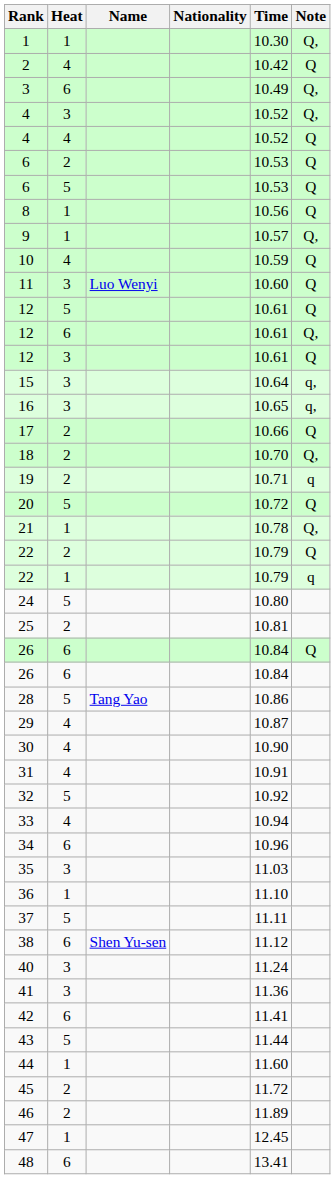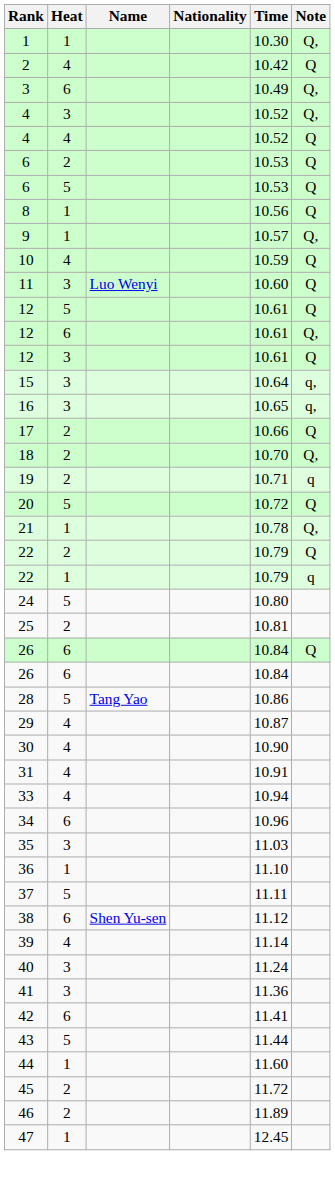- row: 32 | 5 | 10.92
+ row: 39 | 4 | 11.14
- row: 48 | 6 | 13.41
